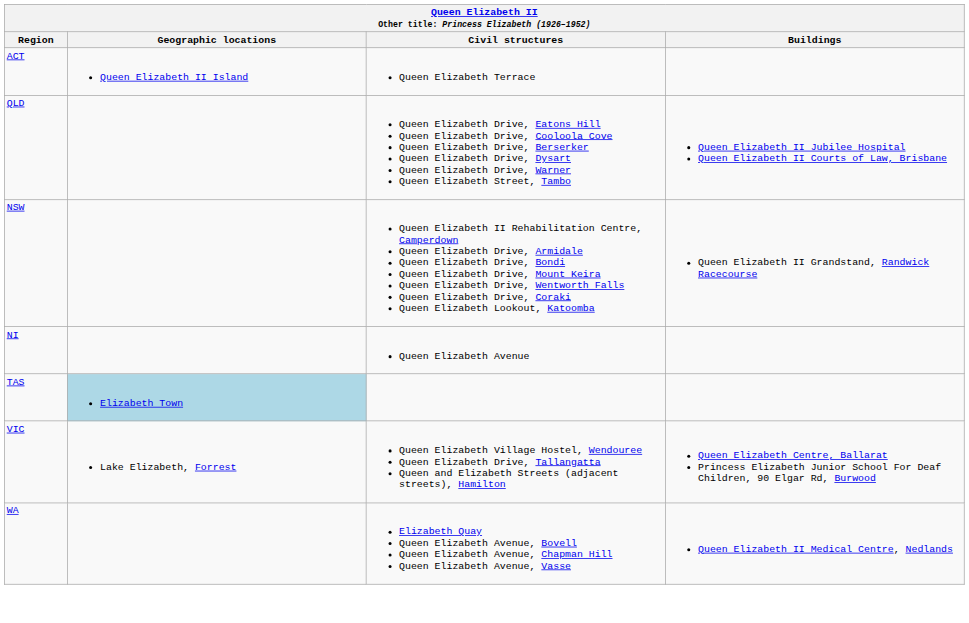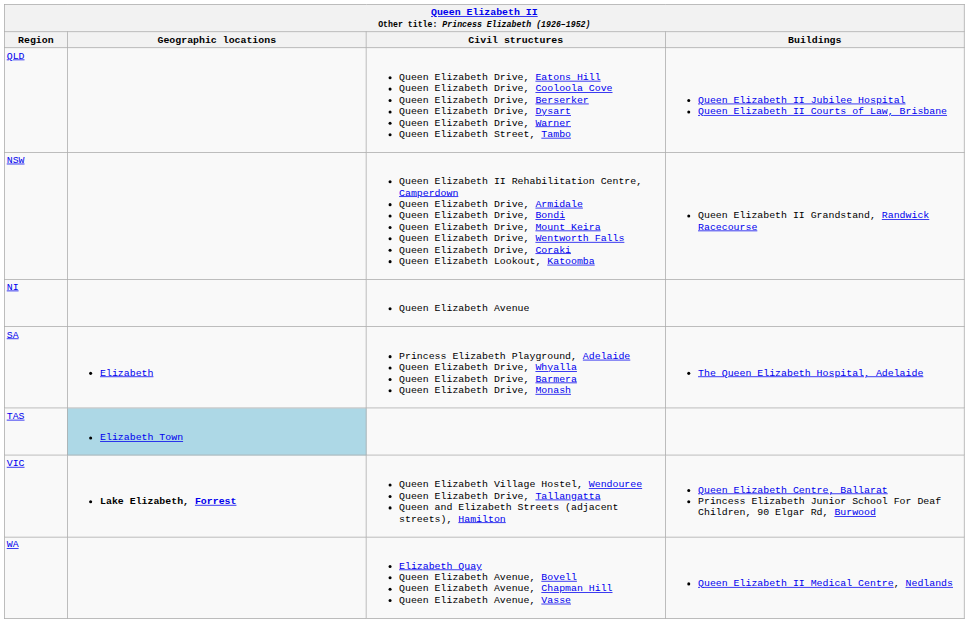- row: ACT | Queen Elizabeth II Island | Queen Elizabeth Terrace
+ row: SA | Elizabeth | Princess Elizabeth Playground, Adelaide Queen Elizabeth Drive, Whyalla Queen Elizabeth Drive, Barmera Queen Elizabeth Drive, Monash | The Queen Elizabeth Hospital, Adelaide
VIC | Geographic locations: normal -> bold
